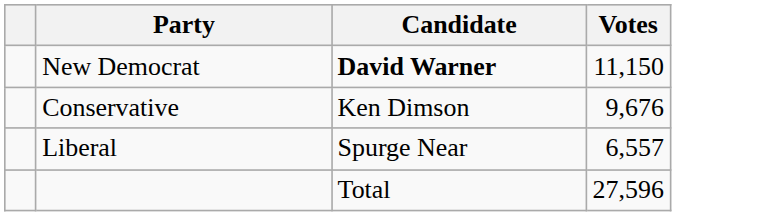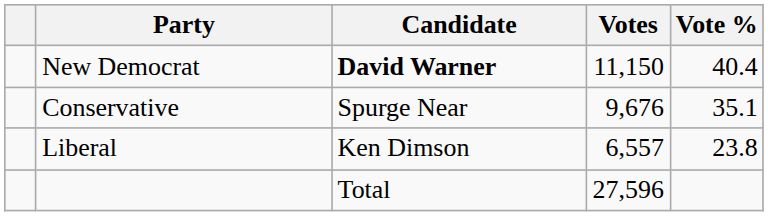+ column: Vote % | 40.4 | 35.1 | 23.8
Conservative | Candidate: Ken Dimson -> Spurge Near
Liberal | Candidate: Spurge Near -> Ken Dimson
